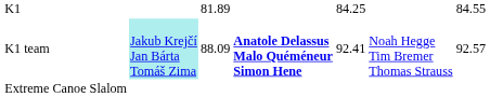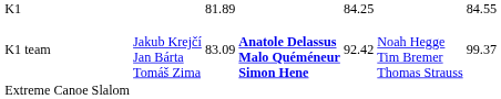K1 team | column 2: paleturquoise background -> no background
K1 team | column 3: 88.09 -> 83.09
K1 team | column 5: 92.41 -> 92.42
K1 team | column 7: 92.57 -> 99.37
